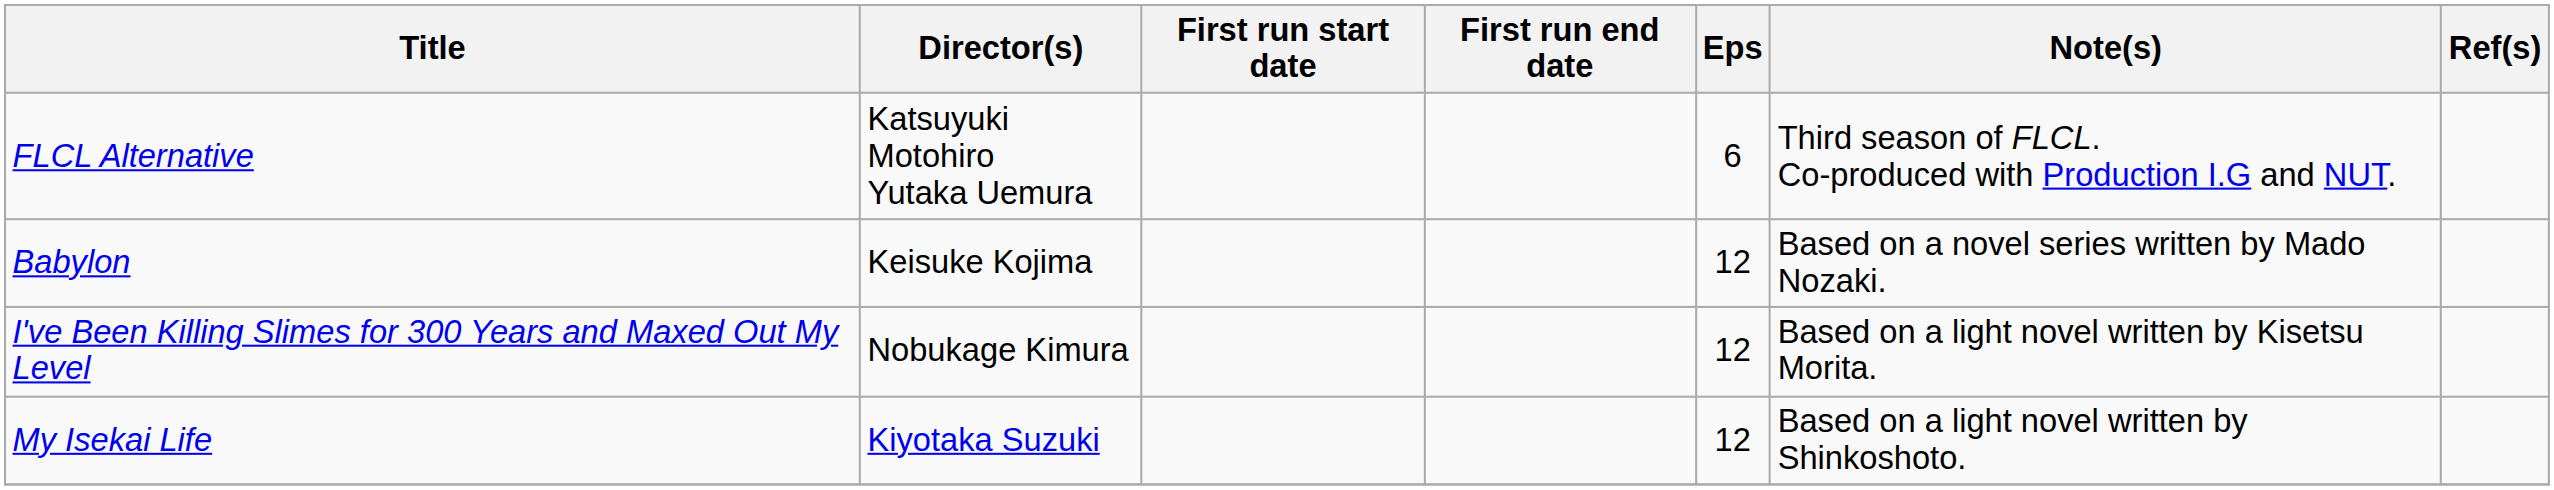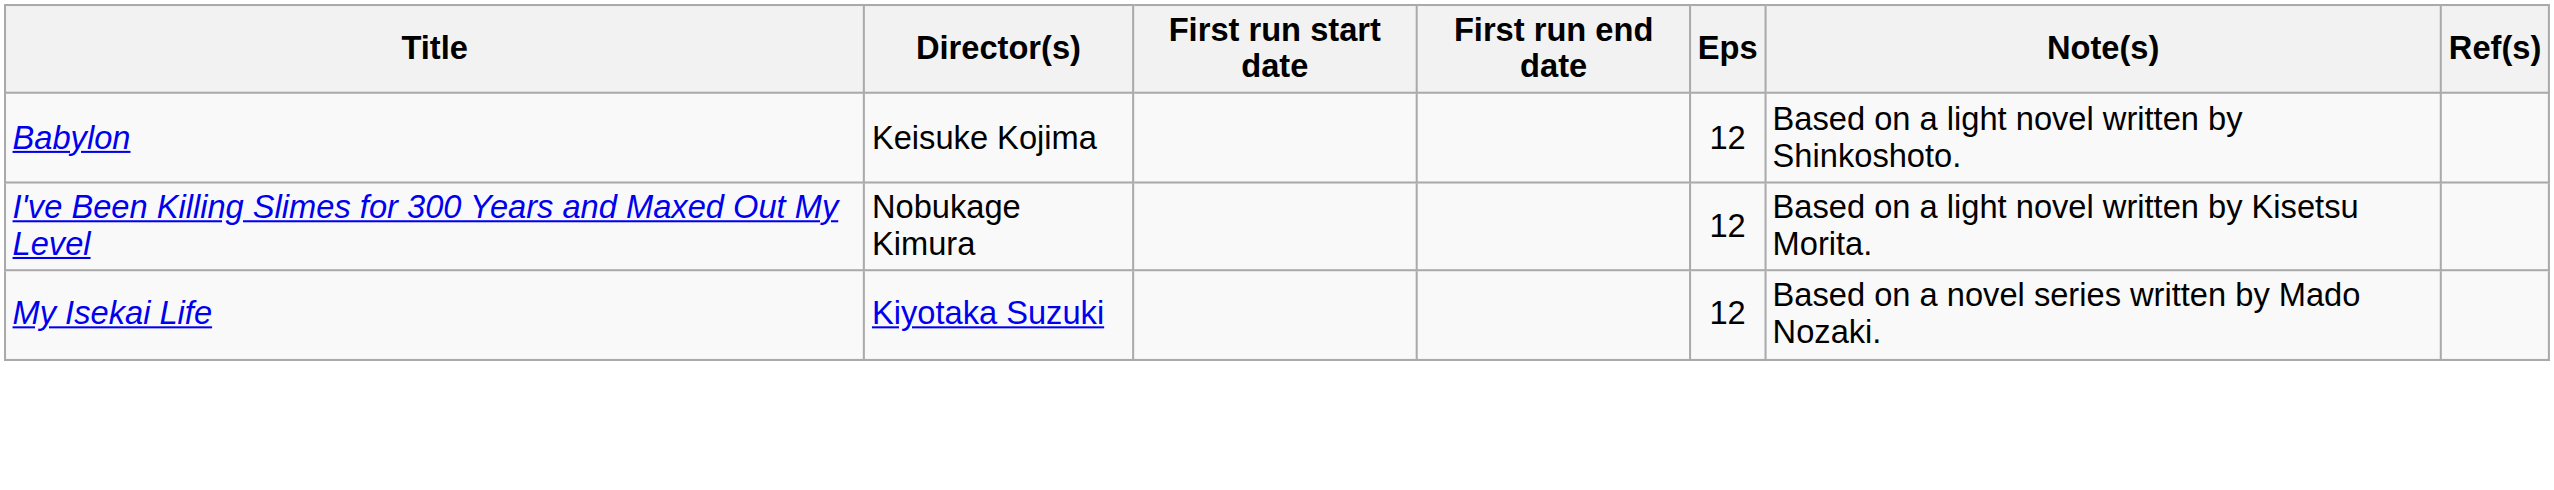- row: FLCL Alternative | Katsuyuki Motohiro Yutaka Uemura | 6 | Third season of FLCL. Co-produced with Production I.G and NUT.
Babylon | Note(s): Based on a novel series written by Mado Nozaki. -> Based on a light novel written by Shinkoshoto.
My Isekai Life | Note(s): Based on a light novel written by Shinkoshoto. -> Based on a novel series written by Mado Nozaki.
